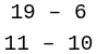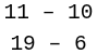rows swapped: 19 – 6 <-> 11 – 10
